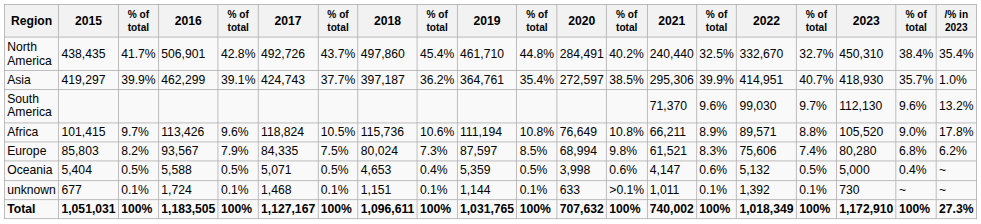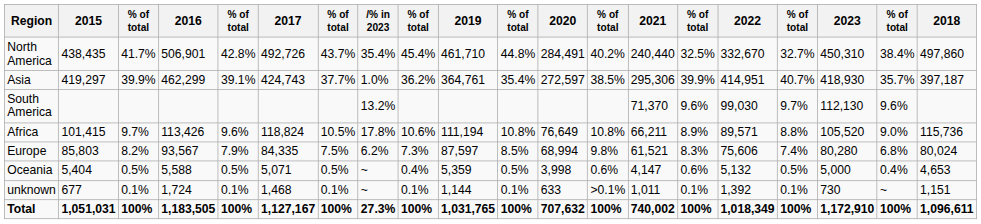columns swapped: 2018 <-> % in 2023
